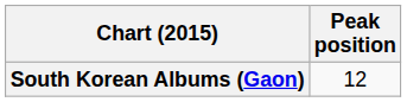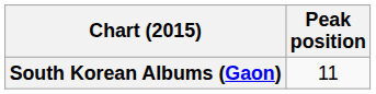South Korean Albums (Gaon) | Peak position: 12 -> 11
